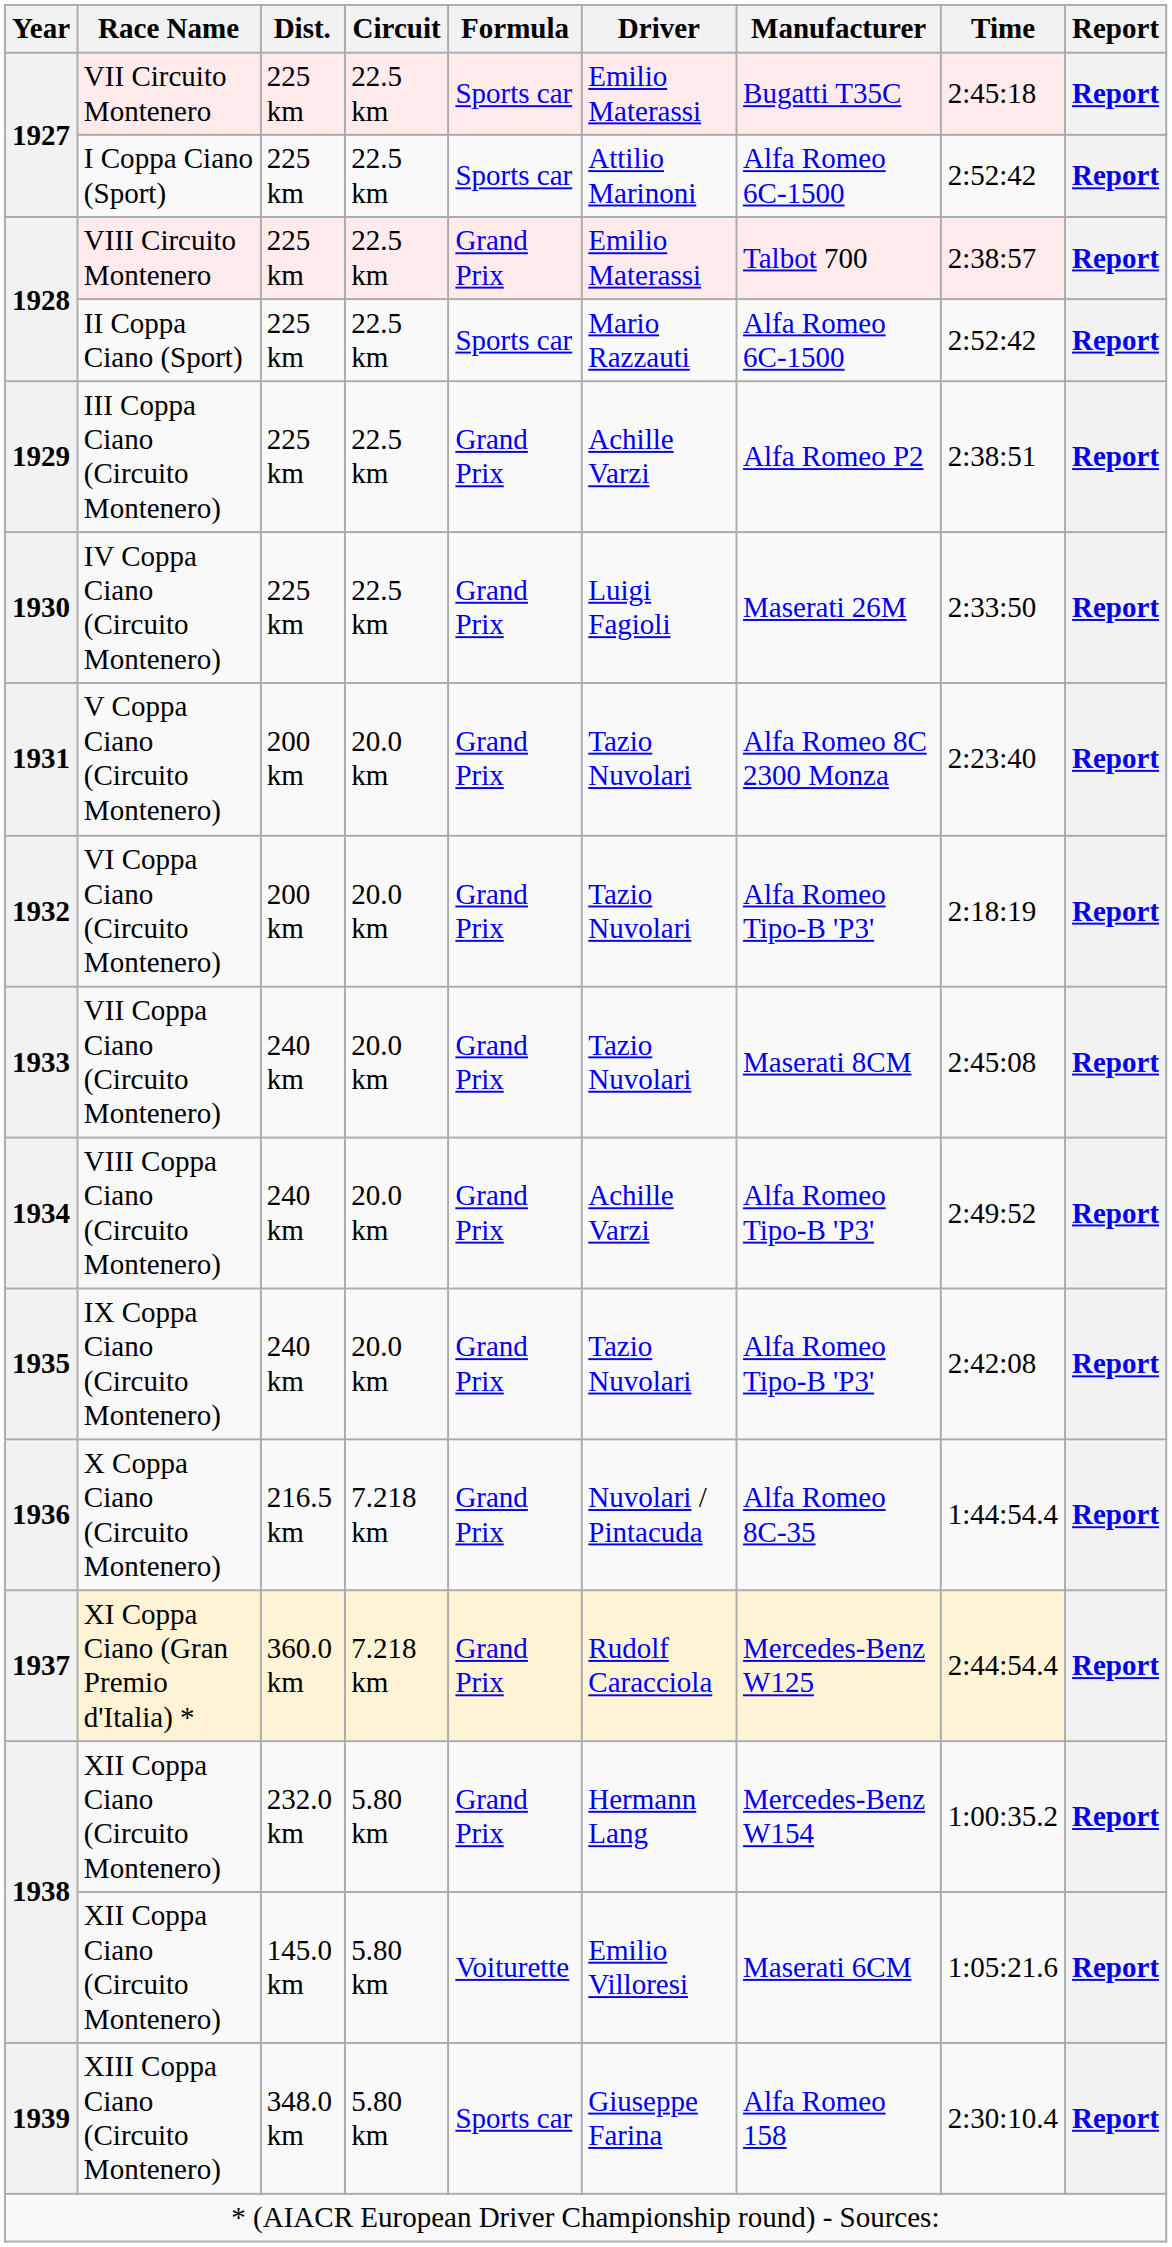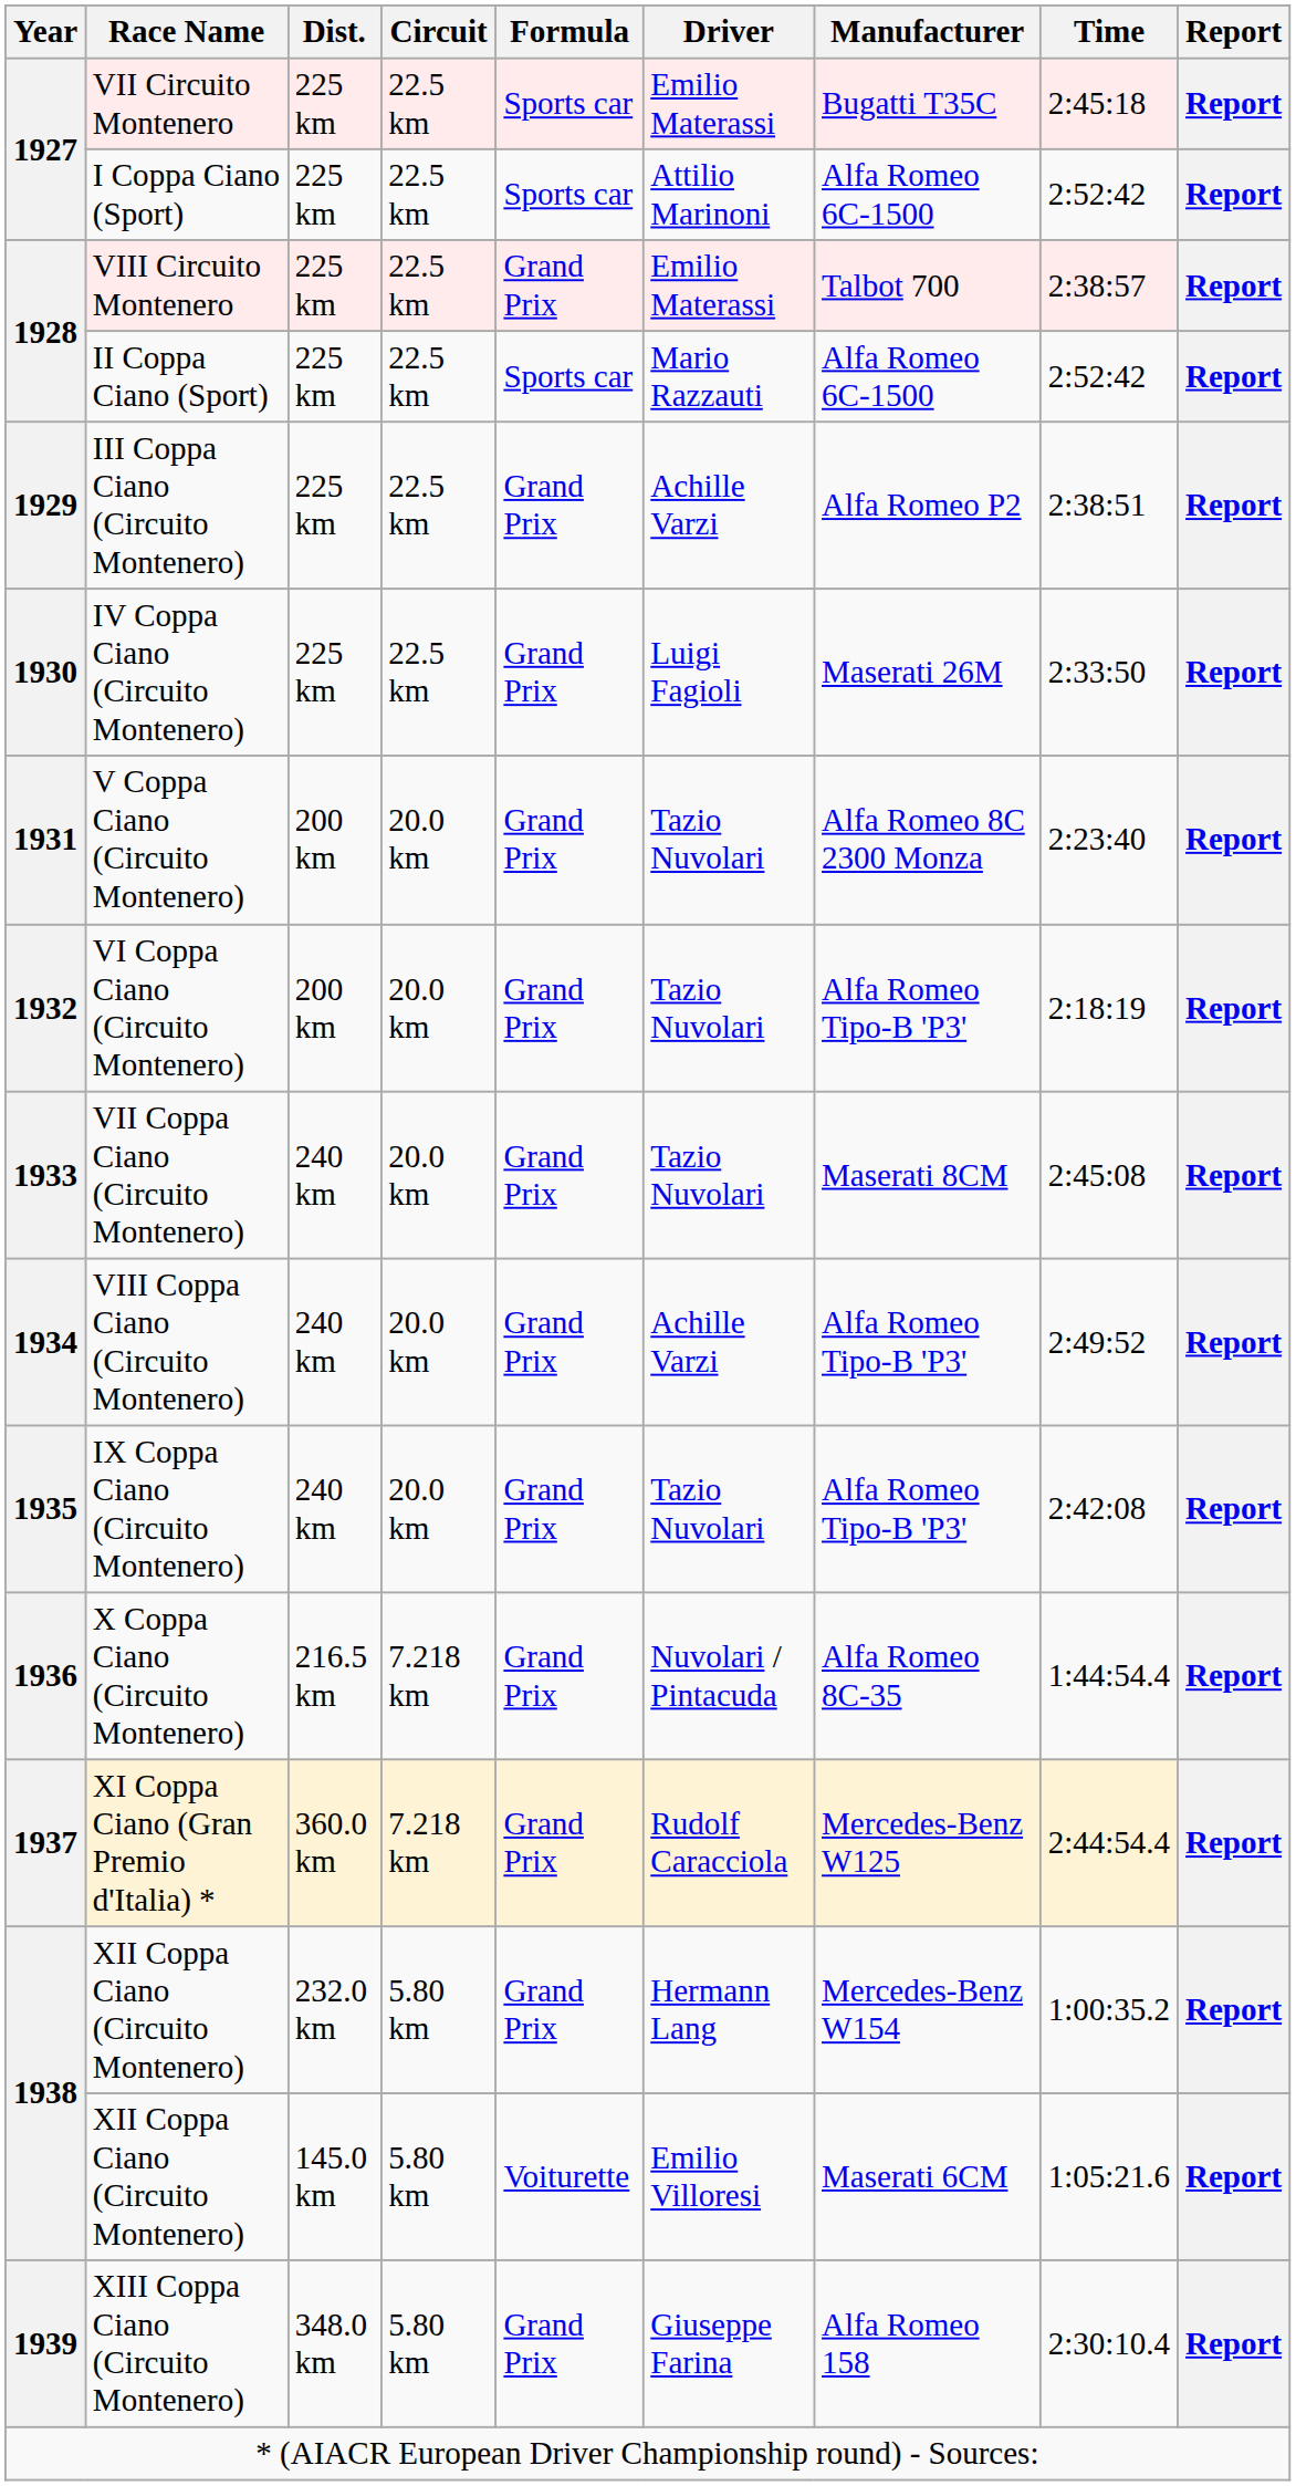XIII Coppa Ciano (Circuito Montenero) | Formula: Sports car -> Grand Prix
